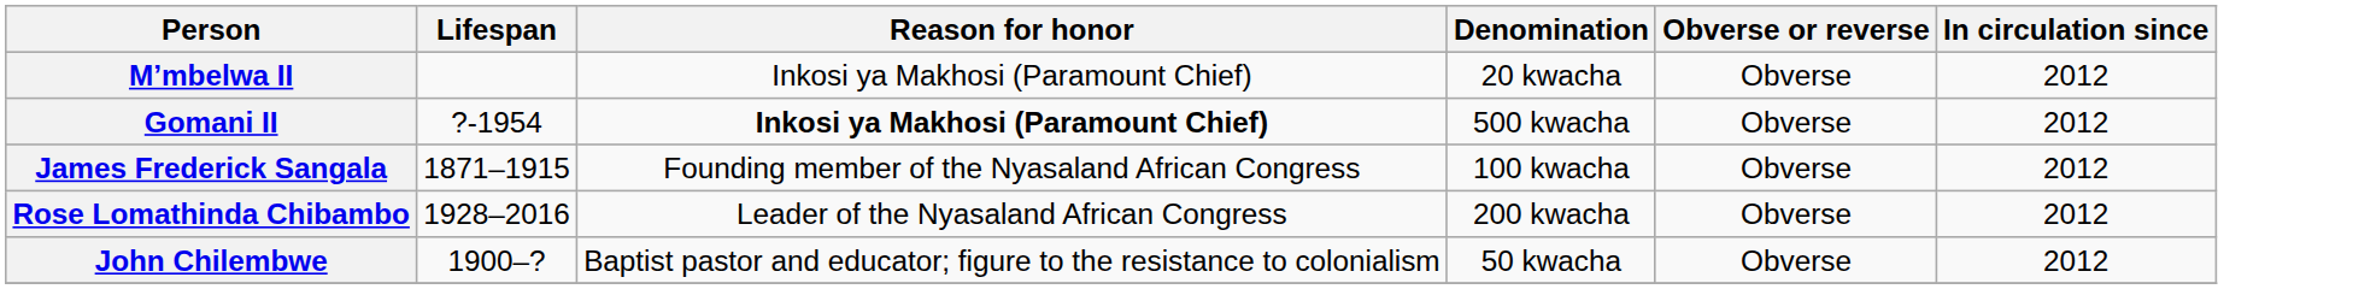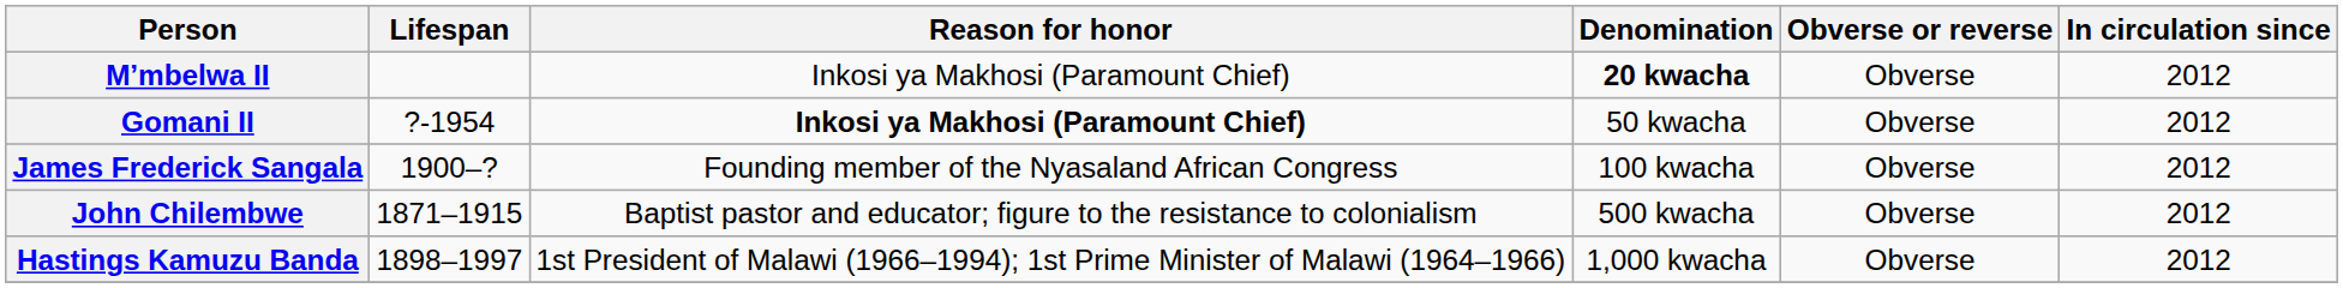M’mbelwa II | Denomination: normal -> bold
Gomani II | Denomination: 500 kwacha -> 50 kwacha
James Frederick Sangala | Lifespan: 1871–1915 -> 1900–?
- row: Rose Lomathinda Chibambo | 1928–2016 | Leader of the Nyasaland African Congress | 200 kwacha | Obverse | 2012
John Chilembwe | Lifespan: 1900–? -> 1871–1915
John Chilembwe | Denomination: 50 kwacha -> 500 kwacha
+ row: Hastings Kamuzu Banda | 1898–1997 | 1st President of Malawi (1966–1994); 1st Prime Minister of Malawi (1964–1966) | 1,000 kwacha | Obverse | 2012
